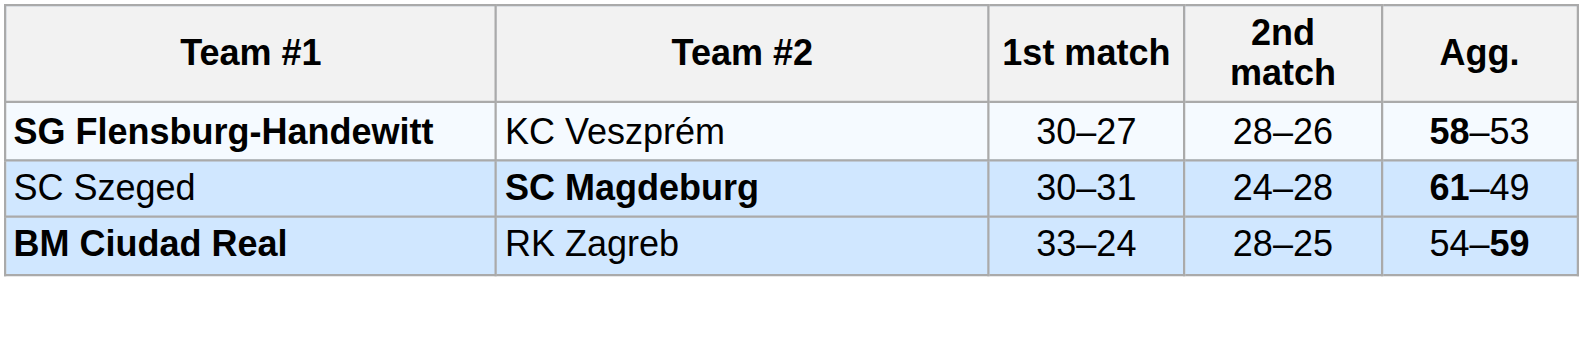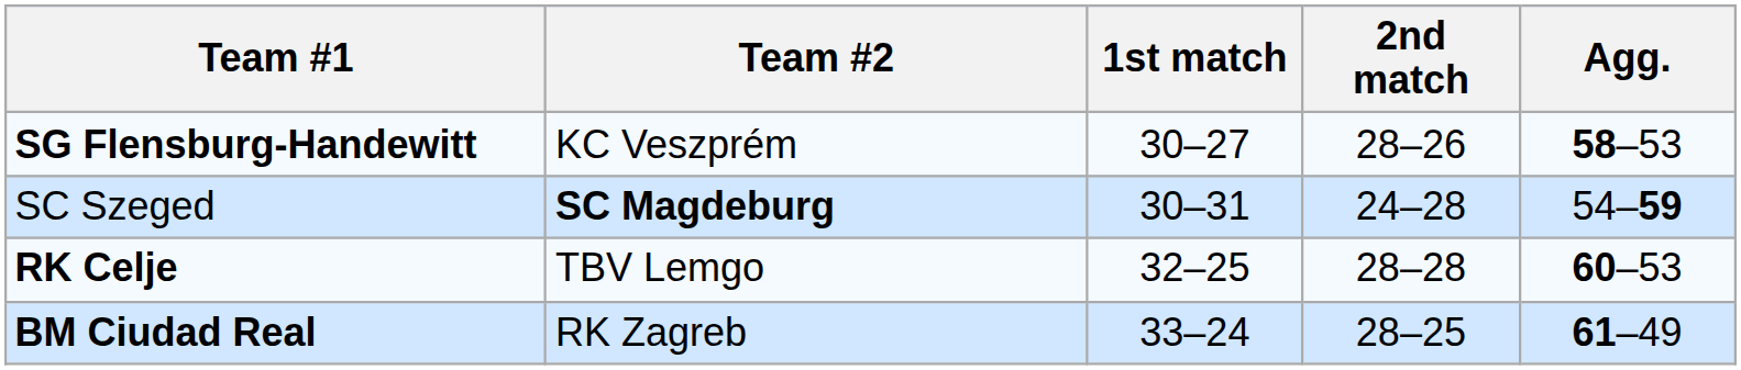SC Szeged | Agg.: 61–49 -> 54–59
+ row: RK Celje | TBV Lemgo | 32–25 | 28–28 | 60–53
BM Ciudad Real | Agg.: 54–59 -> 61–49
